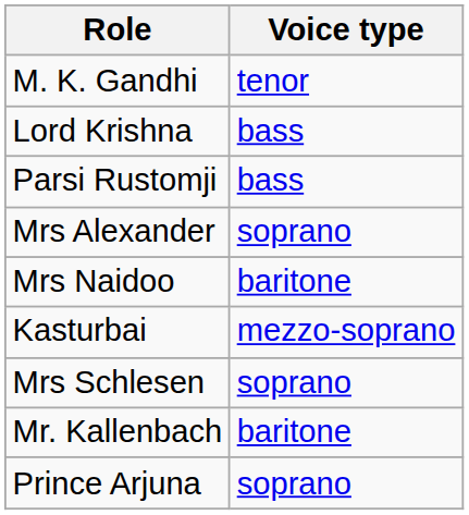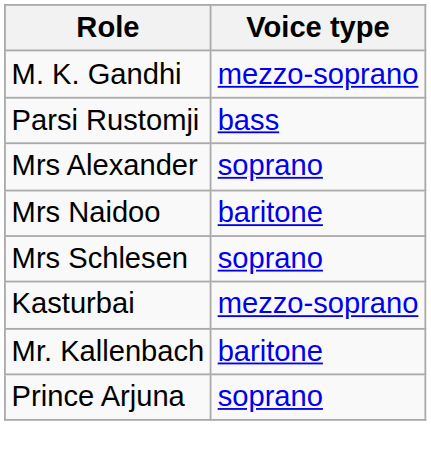M. K. Gandhi | Voice type: tenor -> mezzo-soprano
- row: Lord Krishna | bass
rows swapped: Kasturbai <-> Mrs Schlesen
